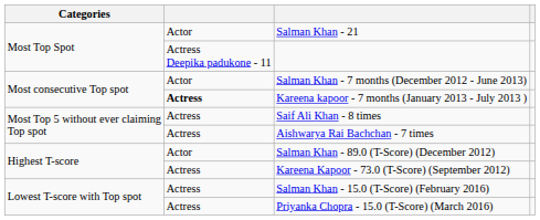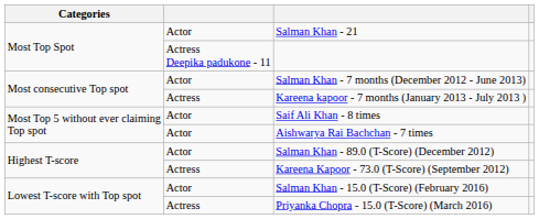Kareena kapoor - 7 months (January 2013 - July 2013 ) | column 2: bold -> normal
Saif Ali Khan - 8 times | column 2: Actress -> Actor
Aishwarya Rai Bachchan - 7 times | column 2: Actress -> Actor
Salman Khan - 15.0 (T-Score) (February 2016) | column 2: Actress -> Actor
